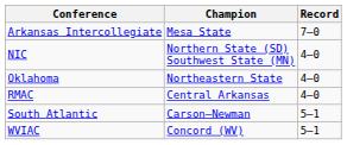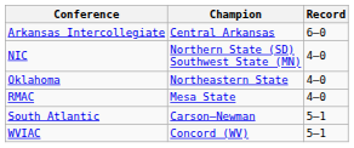Arkansas Intercollegiate | Champion: Mesa State -> Central Arkansas
Arkansas Intercollegiate | Record: 7–0 -> 6—0
RMAC | Champion: Central Arkansas -> Mesa State
